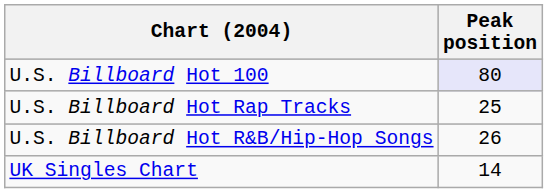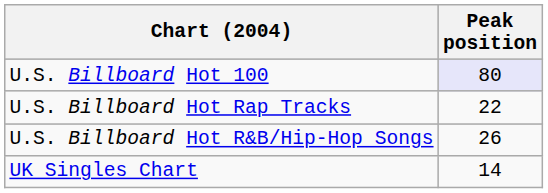U.S. Billboard Hot Rap Tracks | Peak position: 25 -> 22
